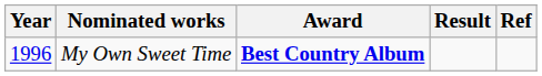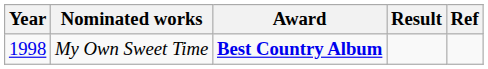My Own Sweet Time | Year: 1996 -> 1998
